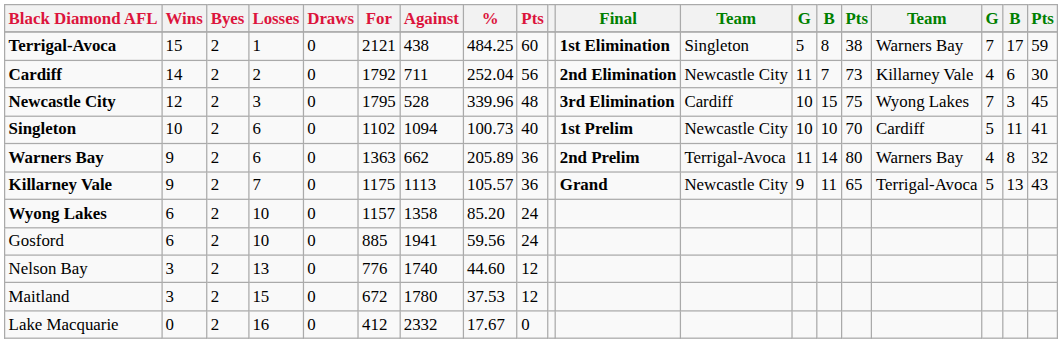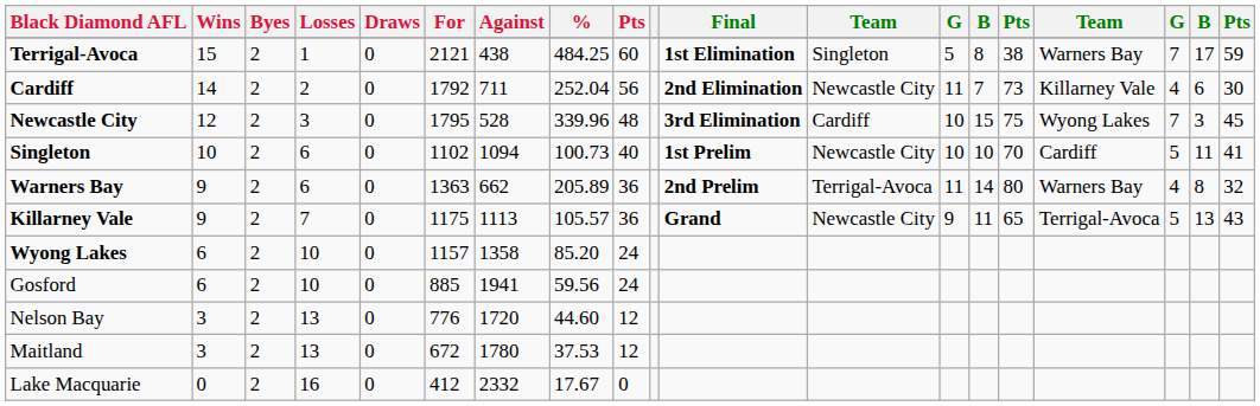Nelson Bay | Against: 1740 -> 1720
Maitland | Losses: 15 -> 13
